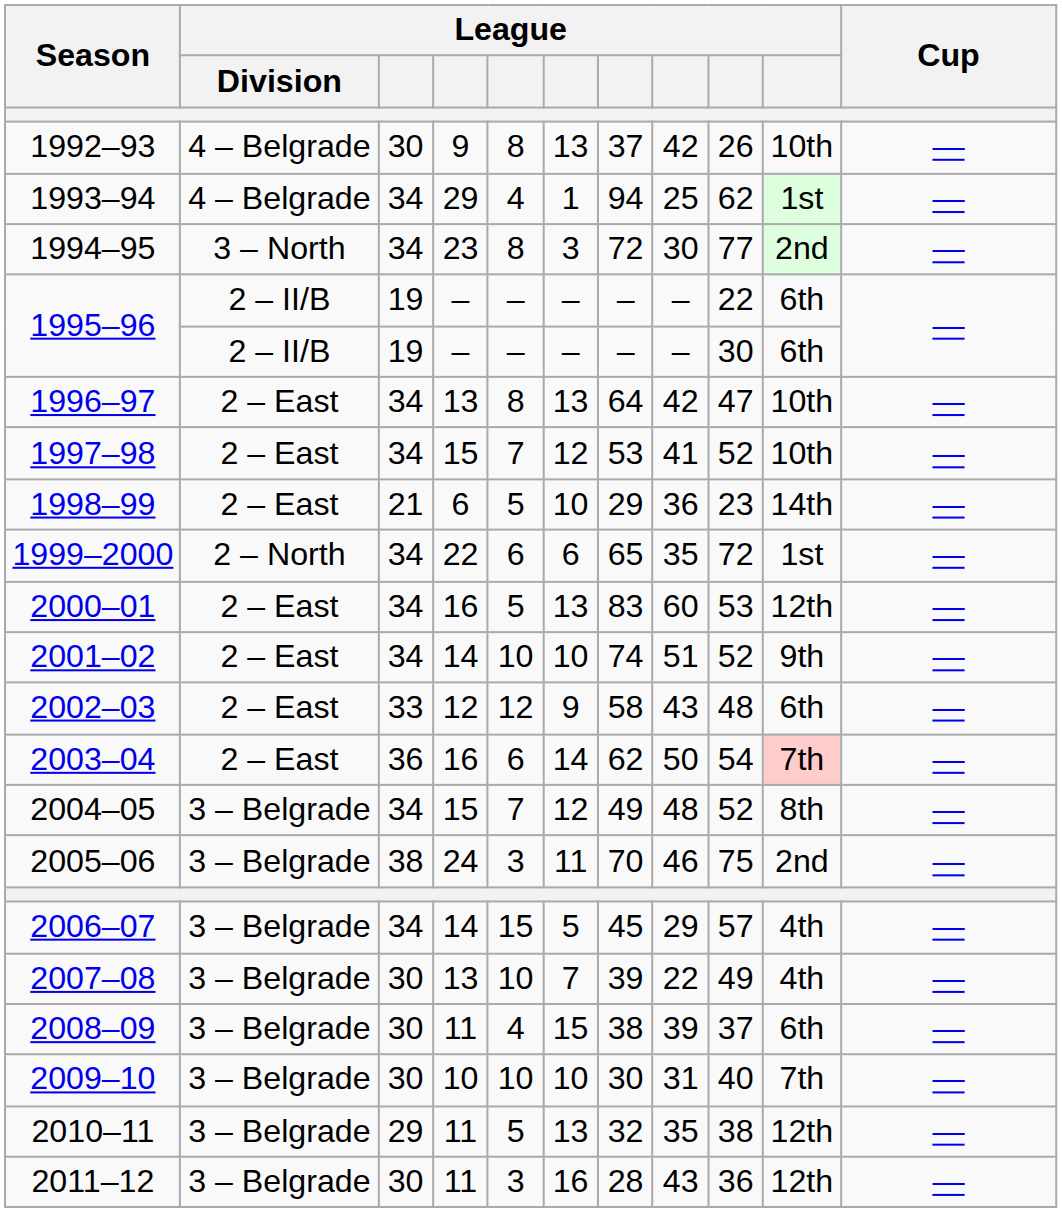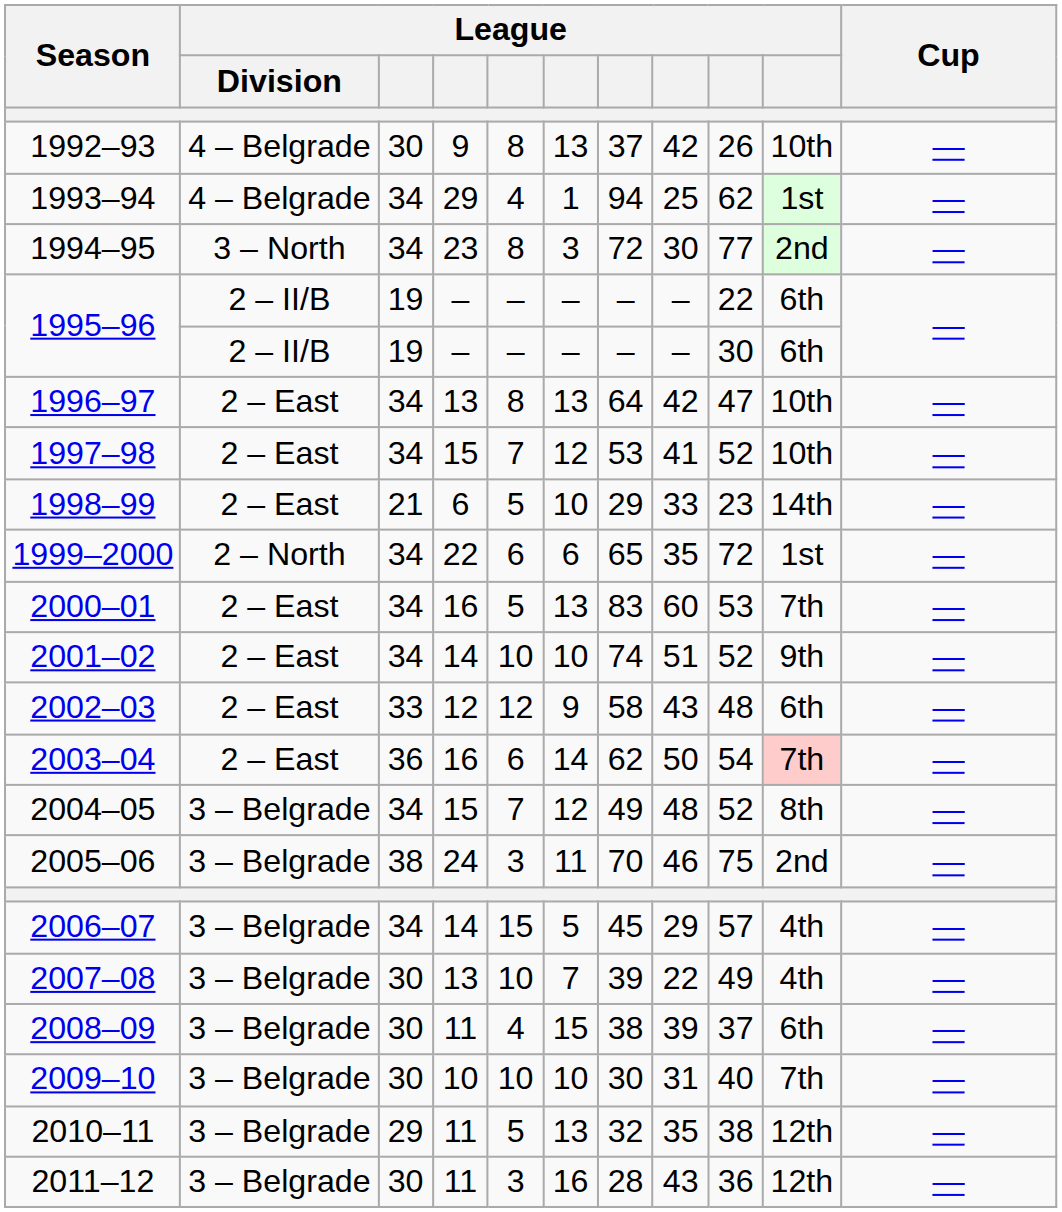1998–99 | column 8: 36 -> 33
2000–01 | column 10: 12th -> 7th
